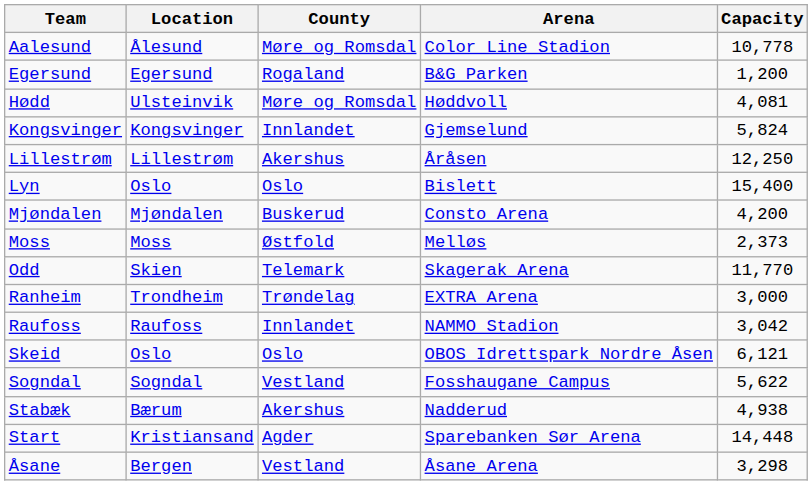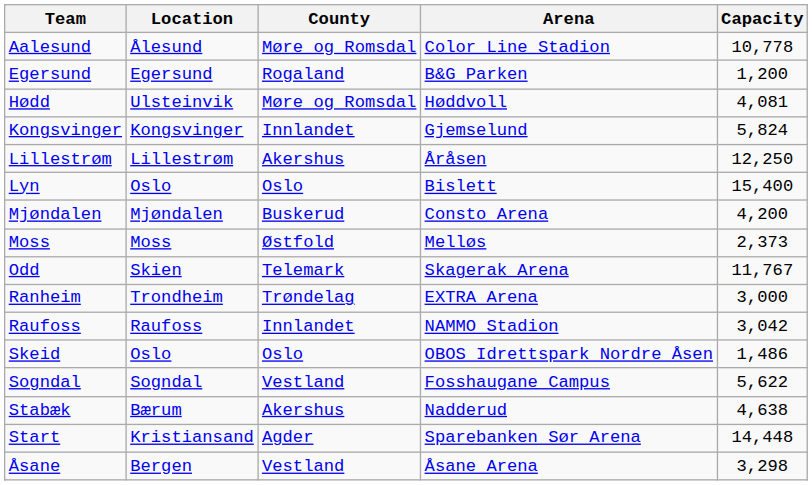Odd | Capacity: 11,770 -> 11,767
Skeid | Capacity: 6,121 -> 1,486
Stabæk | Capacity: 4,938 -> 4,638
